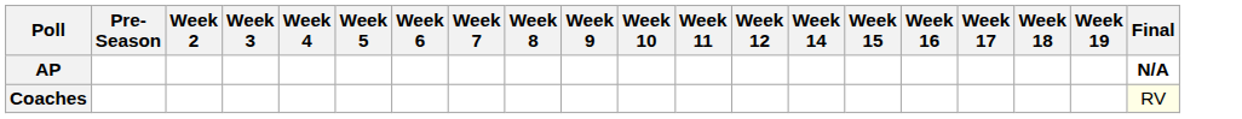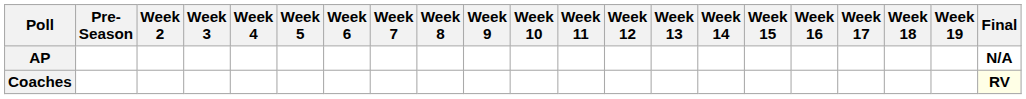+ column: Week 13
Coaches | Final: normal -> bold
